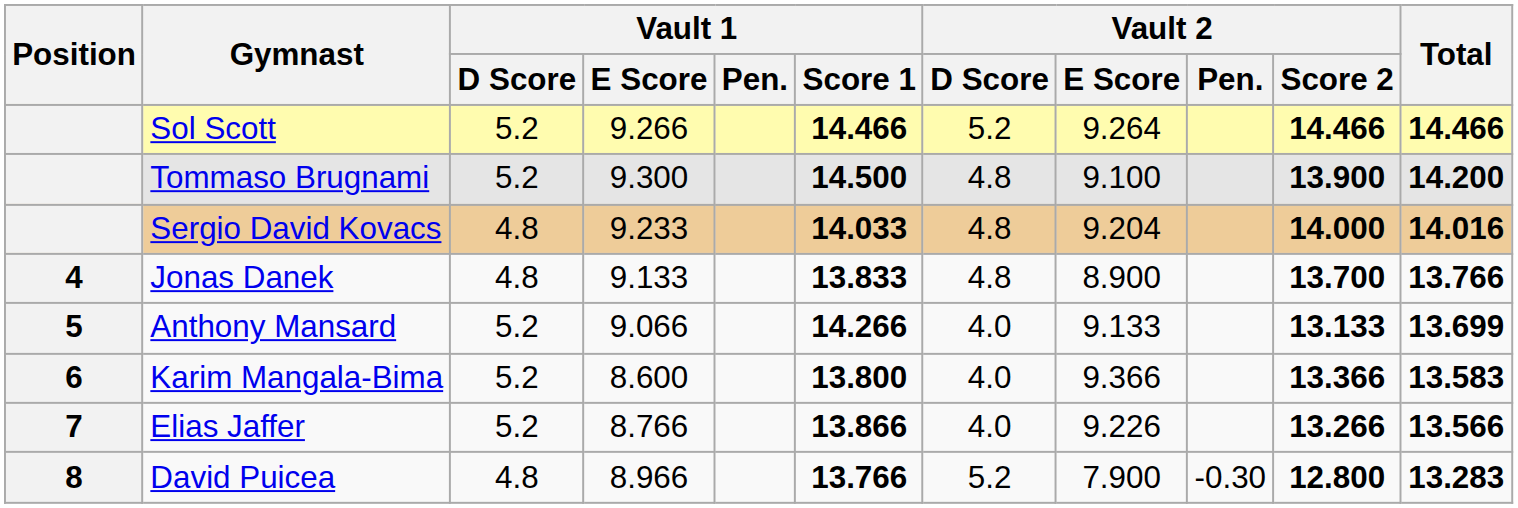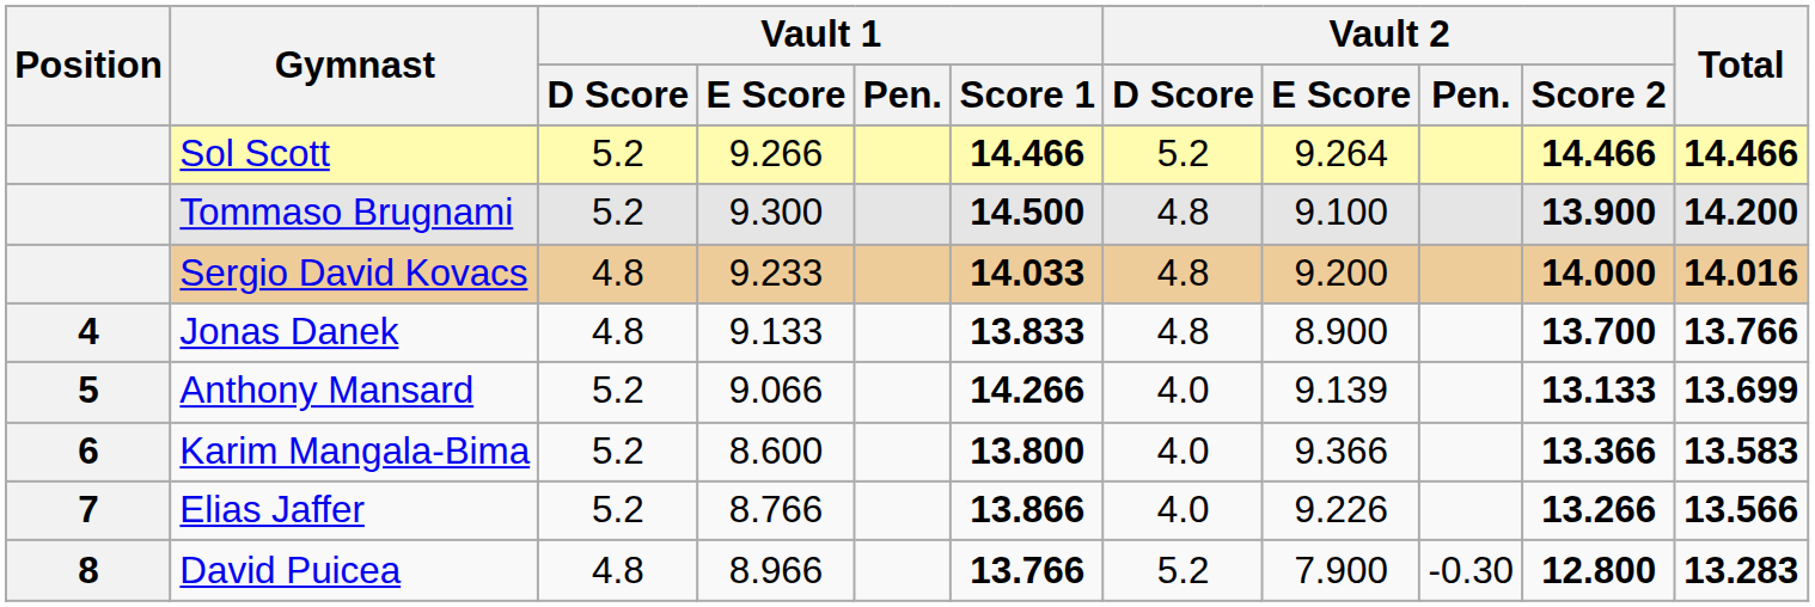Sergio David Kovacs | Vault 2 / E Score: 9.204 -> 9.200
Anthony Mansard | Vault 2 / E Score: 9.133 -> 9.139
